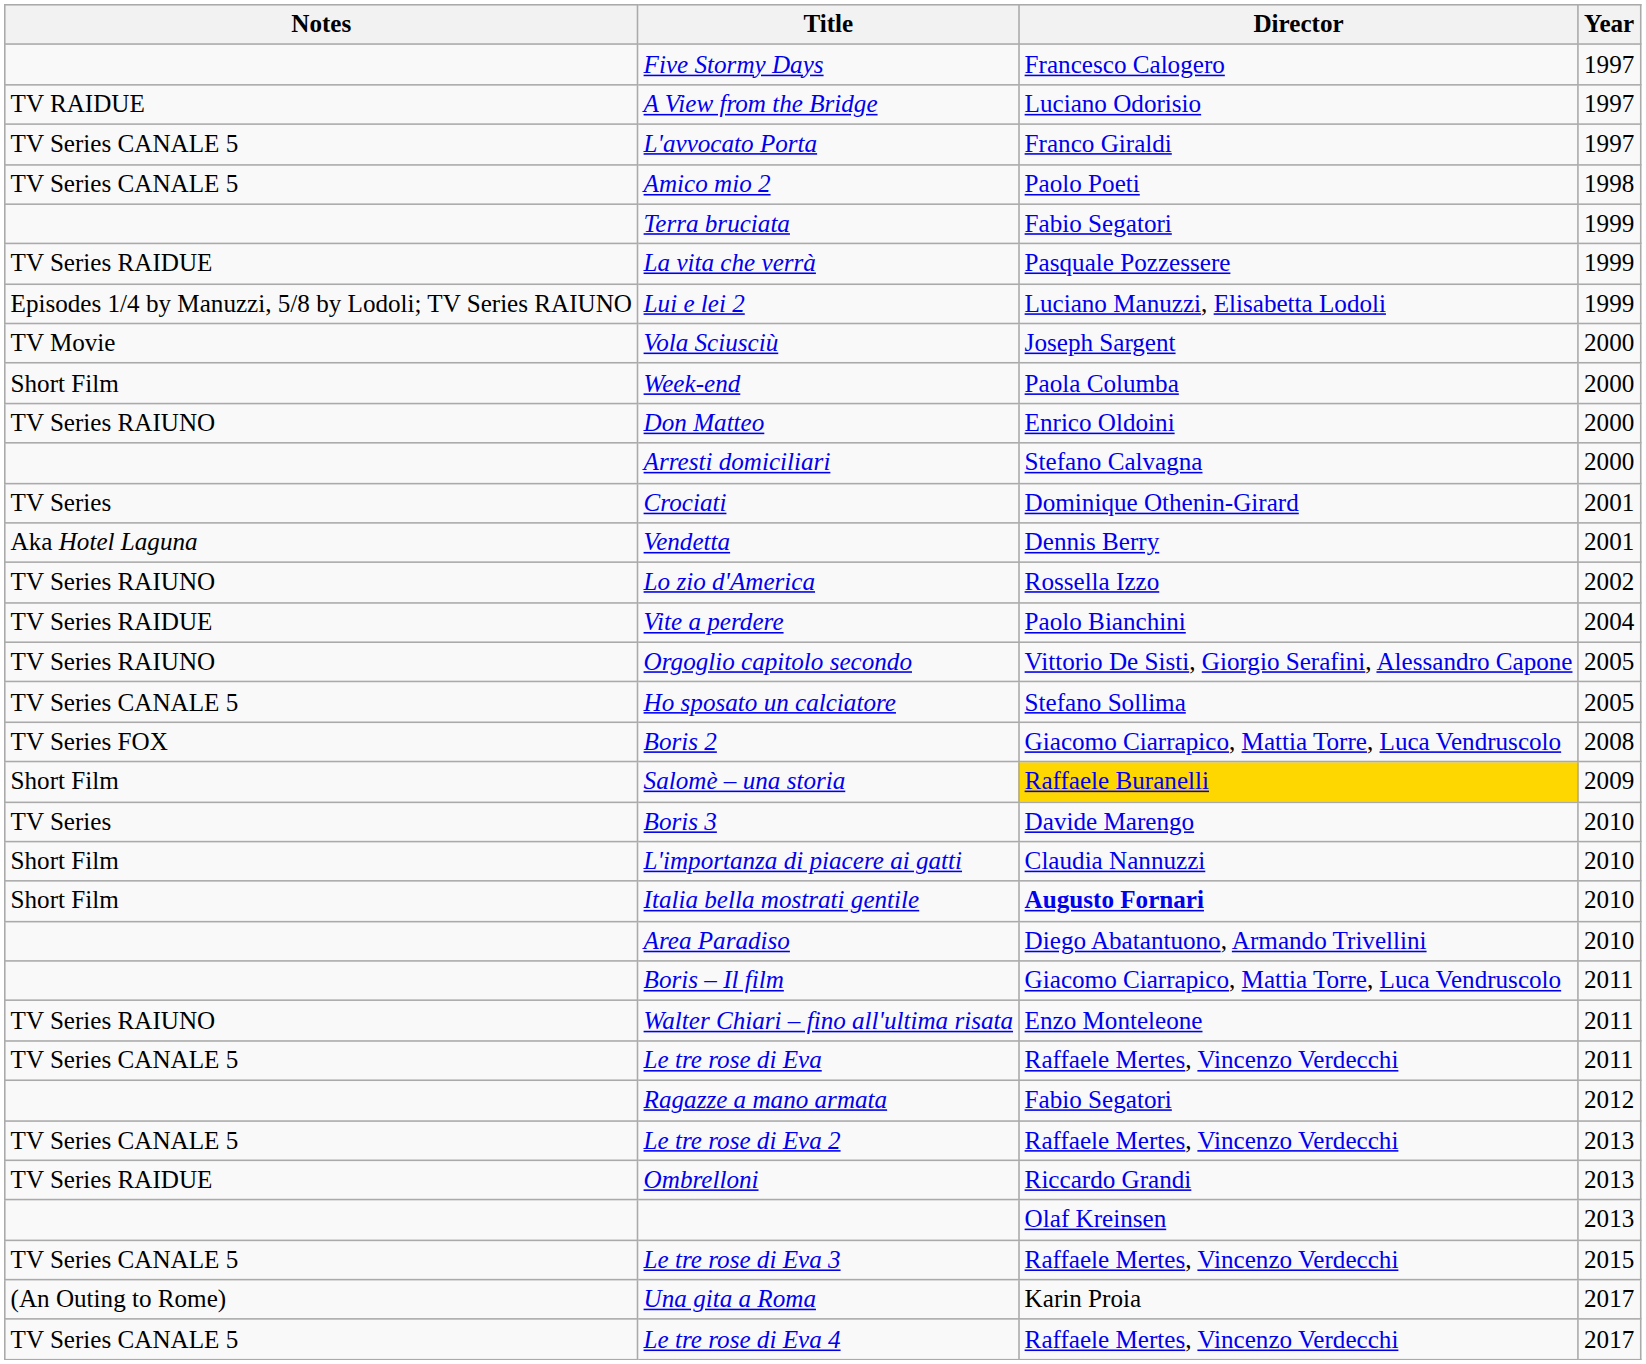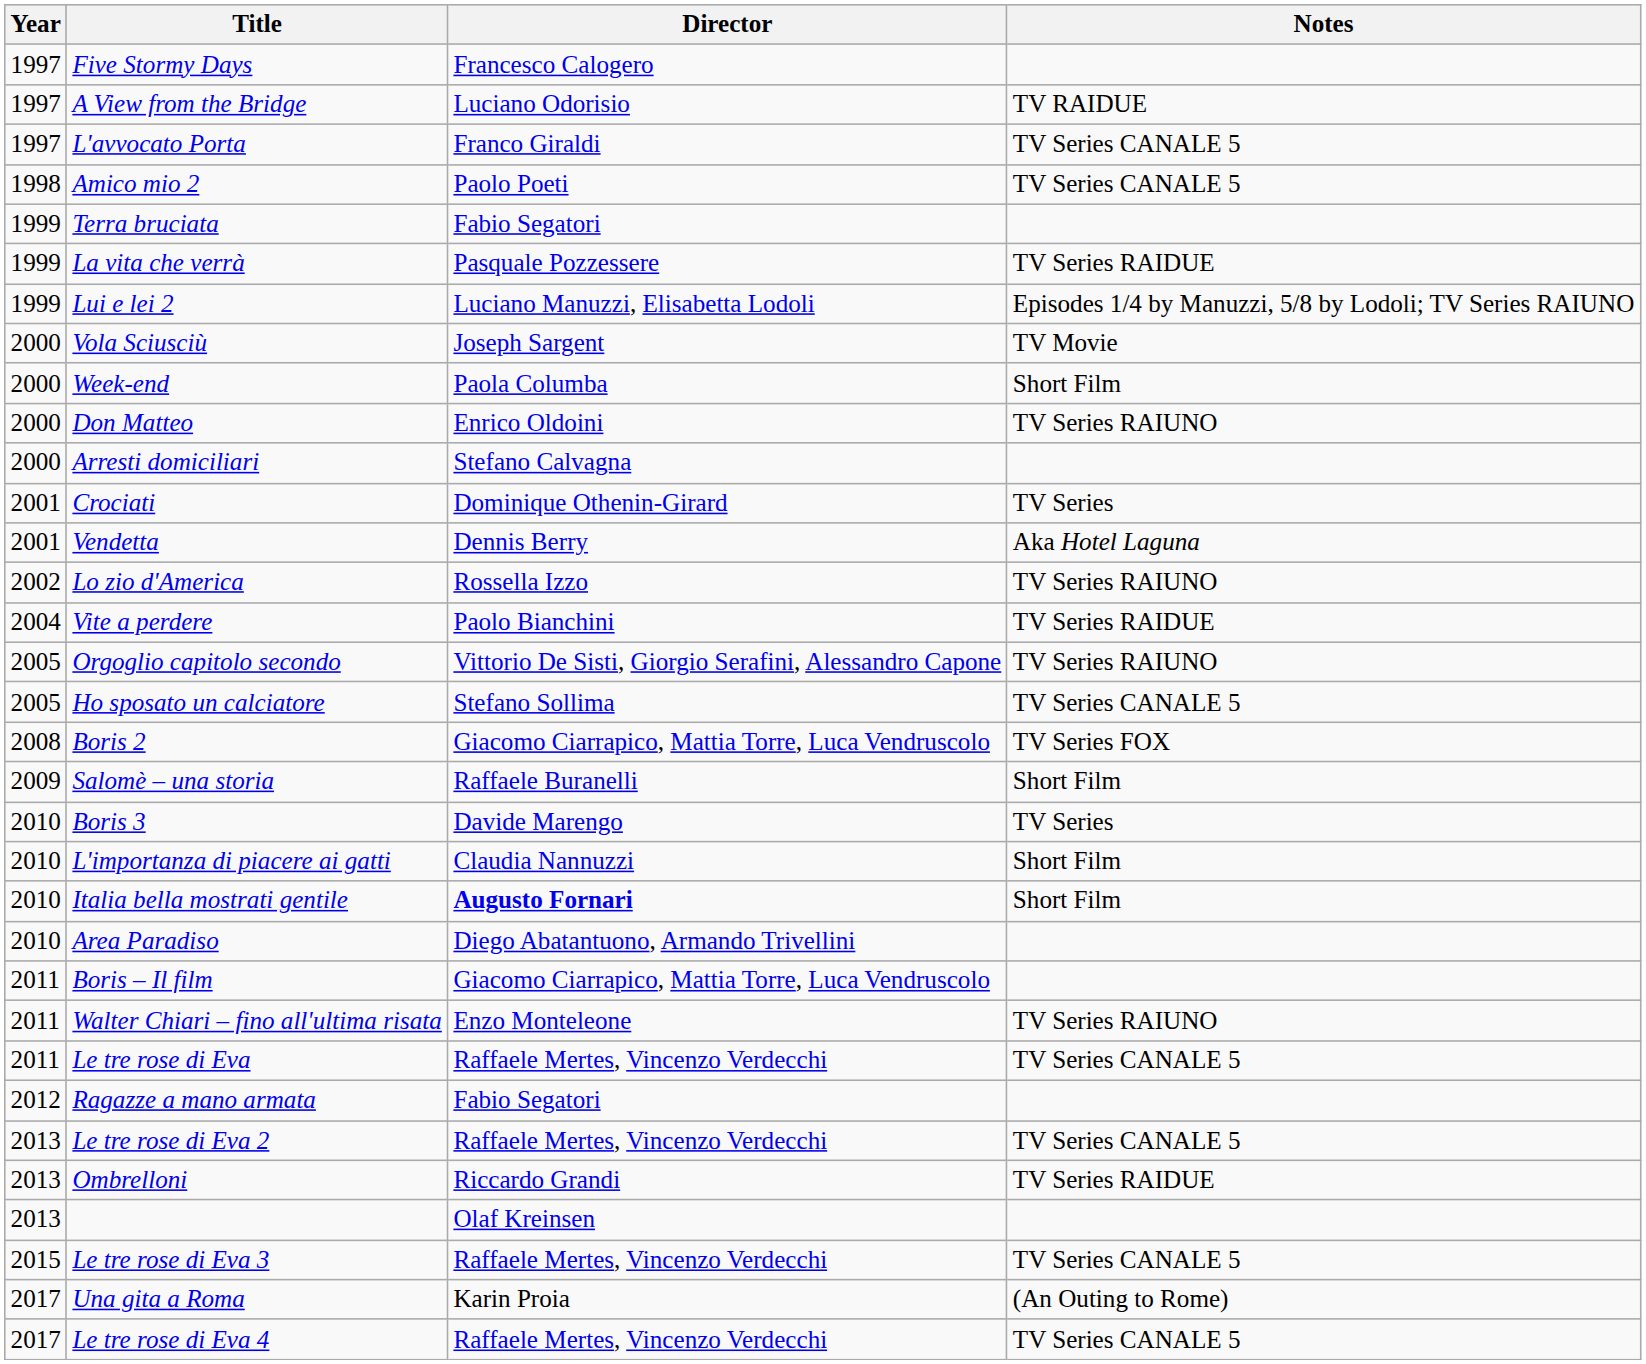columns swapped: Year <-> Notes
Salomè – una storia | Director: gold background -> no background
